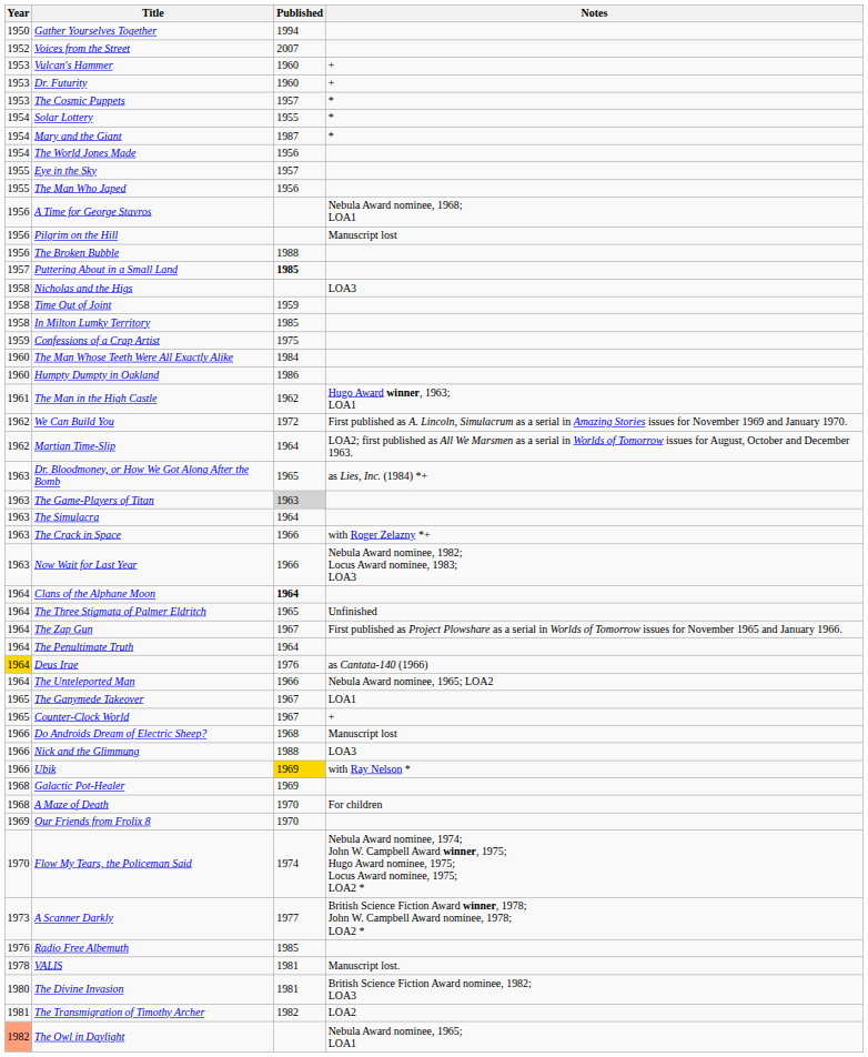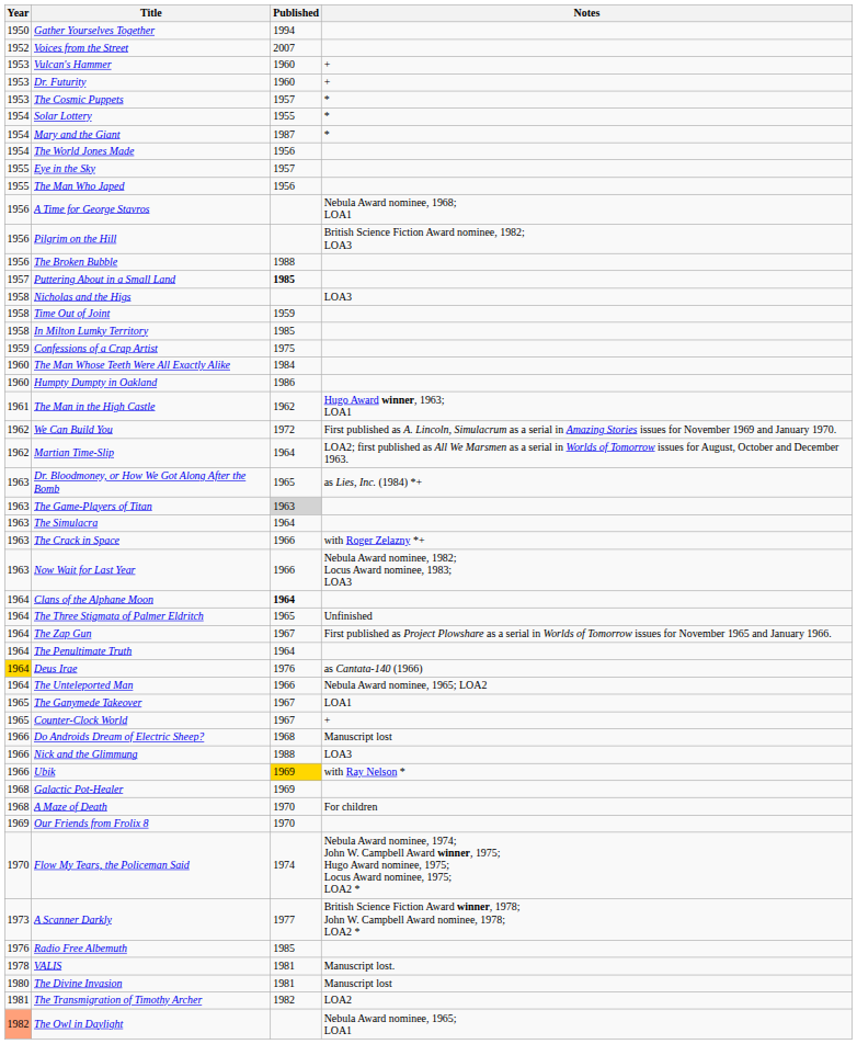Pilgrim on the Hill | Notes: Manuscript lost -> British Science Fiction Award nominee, 1982; LOA3
The Divine Invasion | Notes: British Science Fiction Award nominee, 1982; LOA3 -> Manuscript lost
